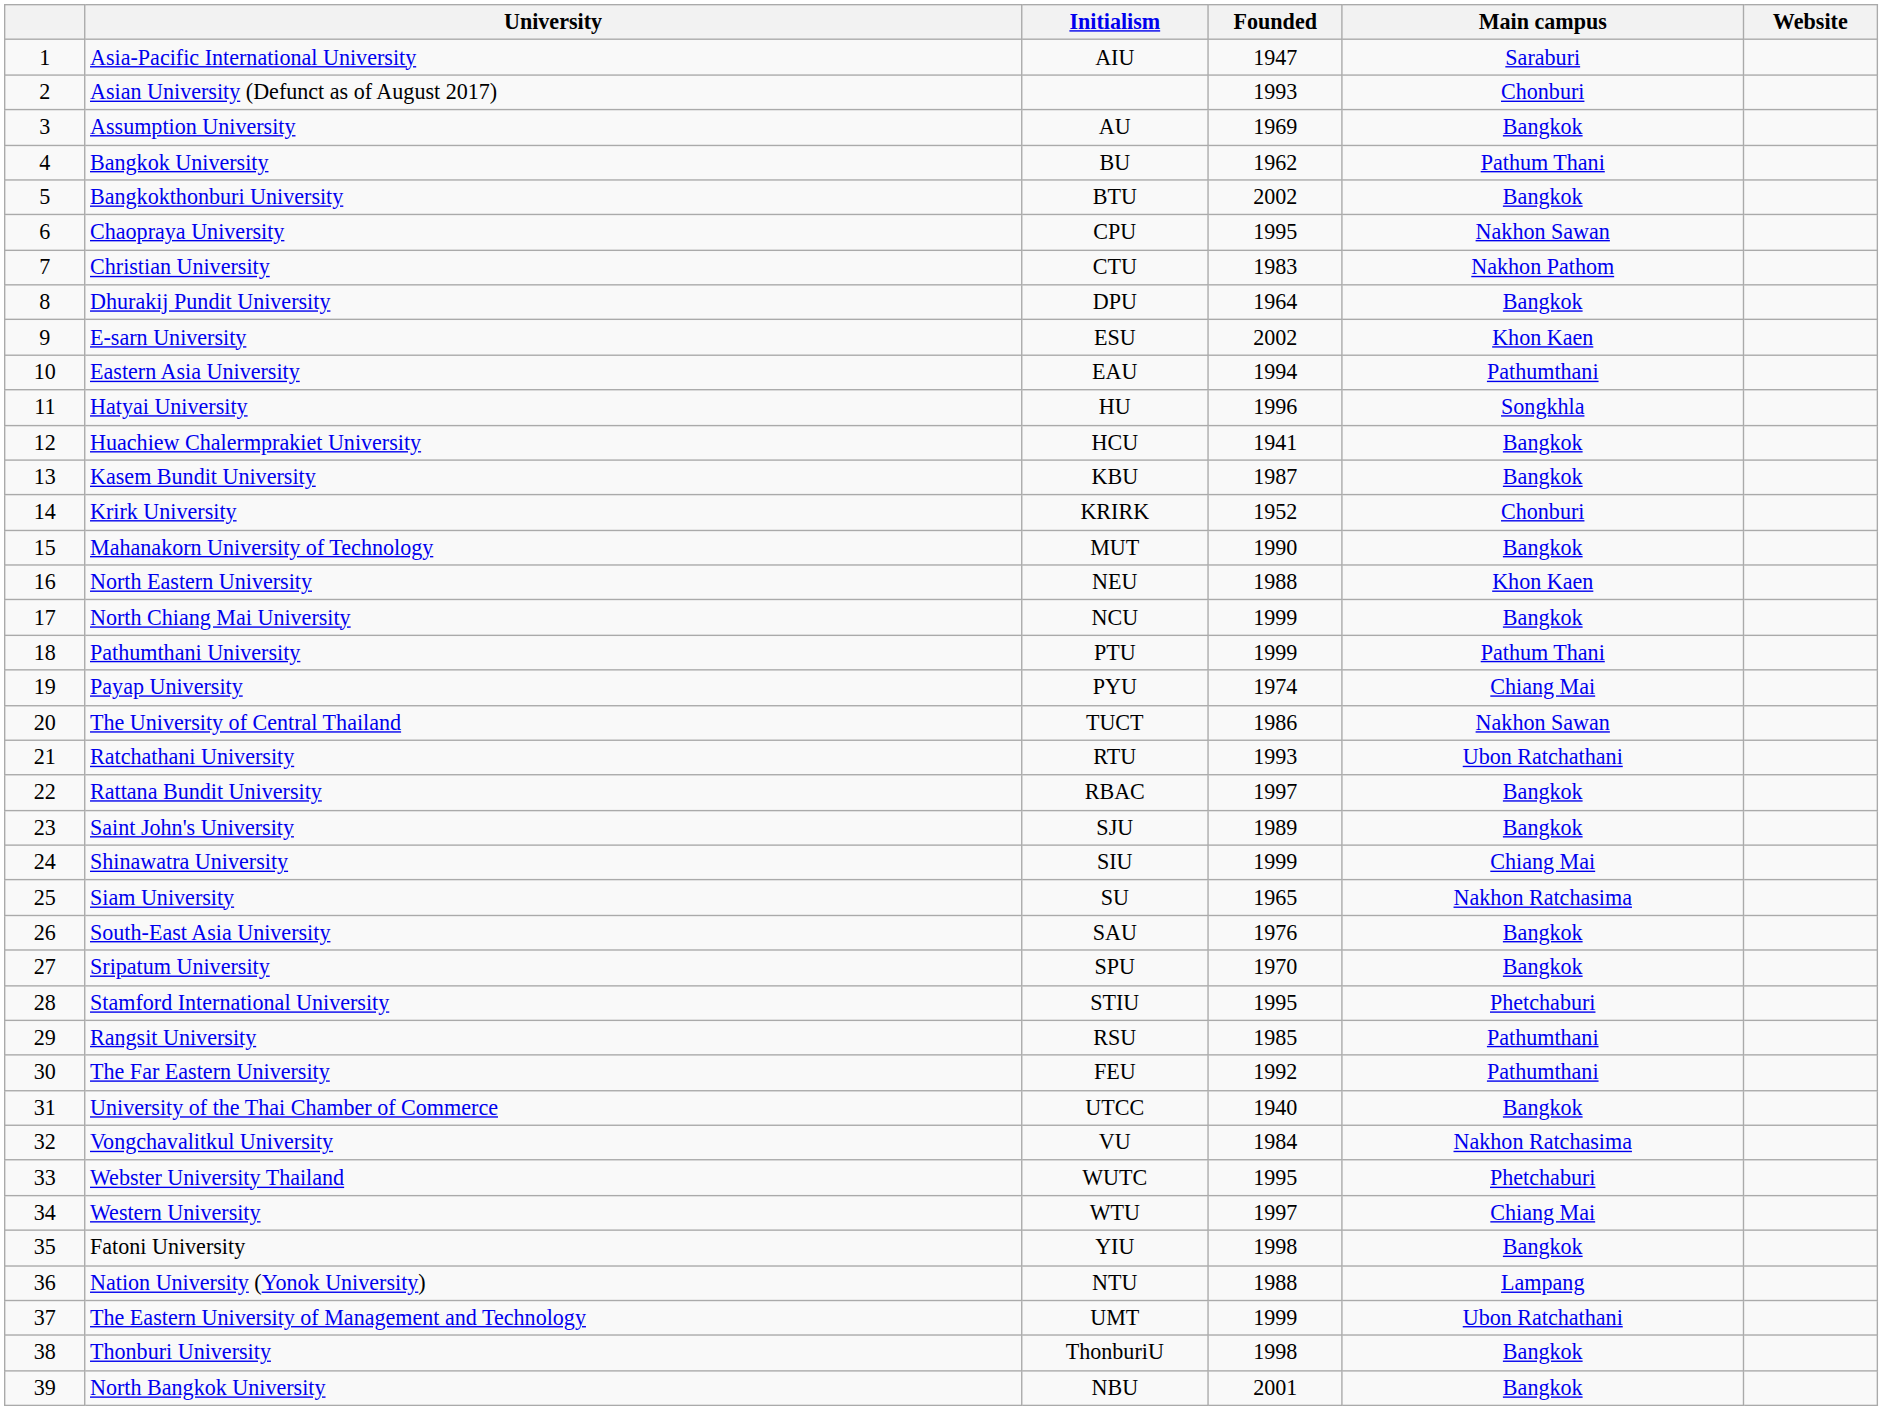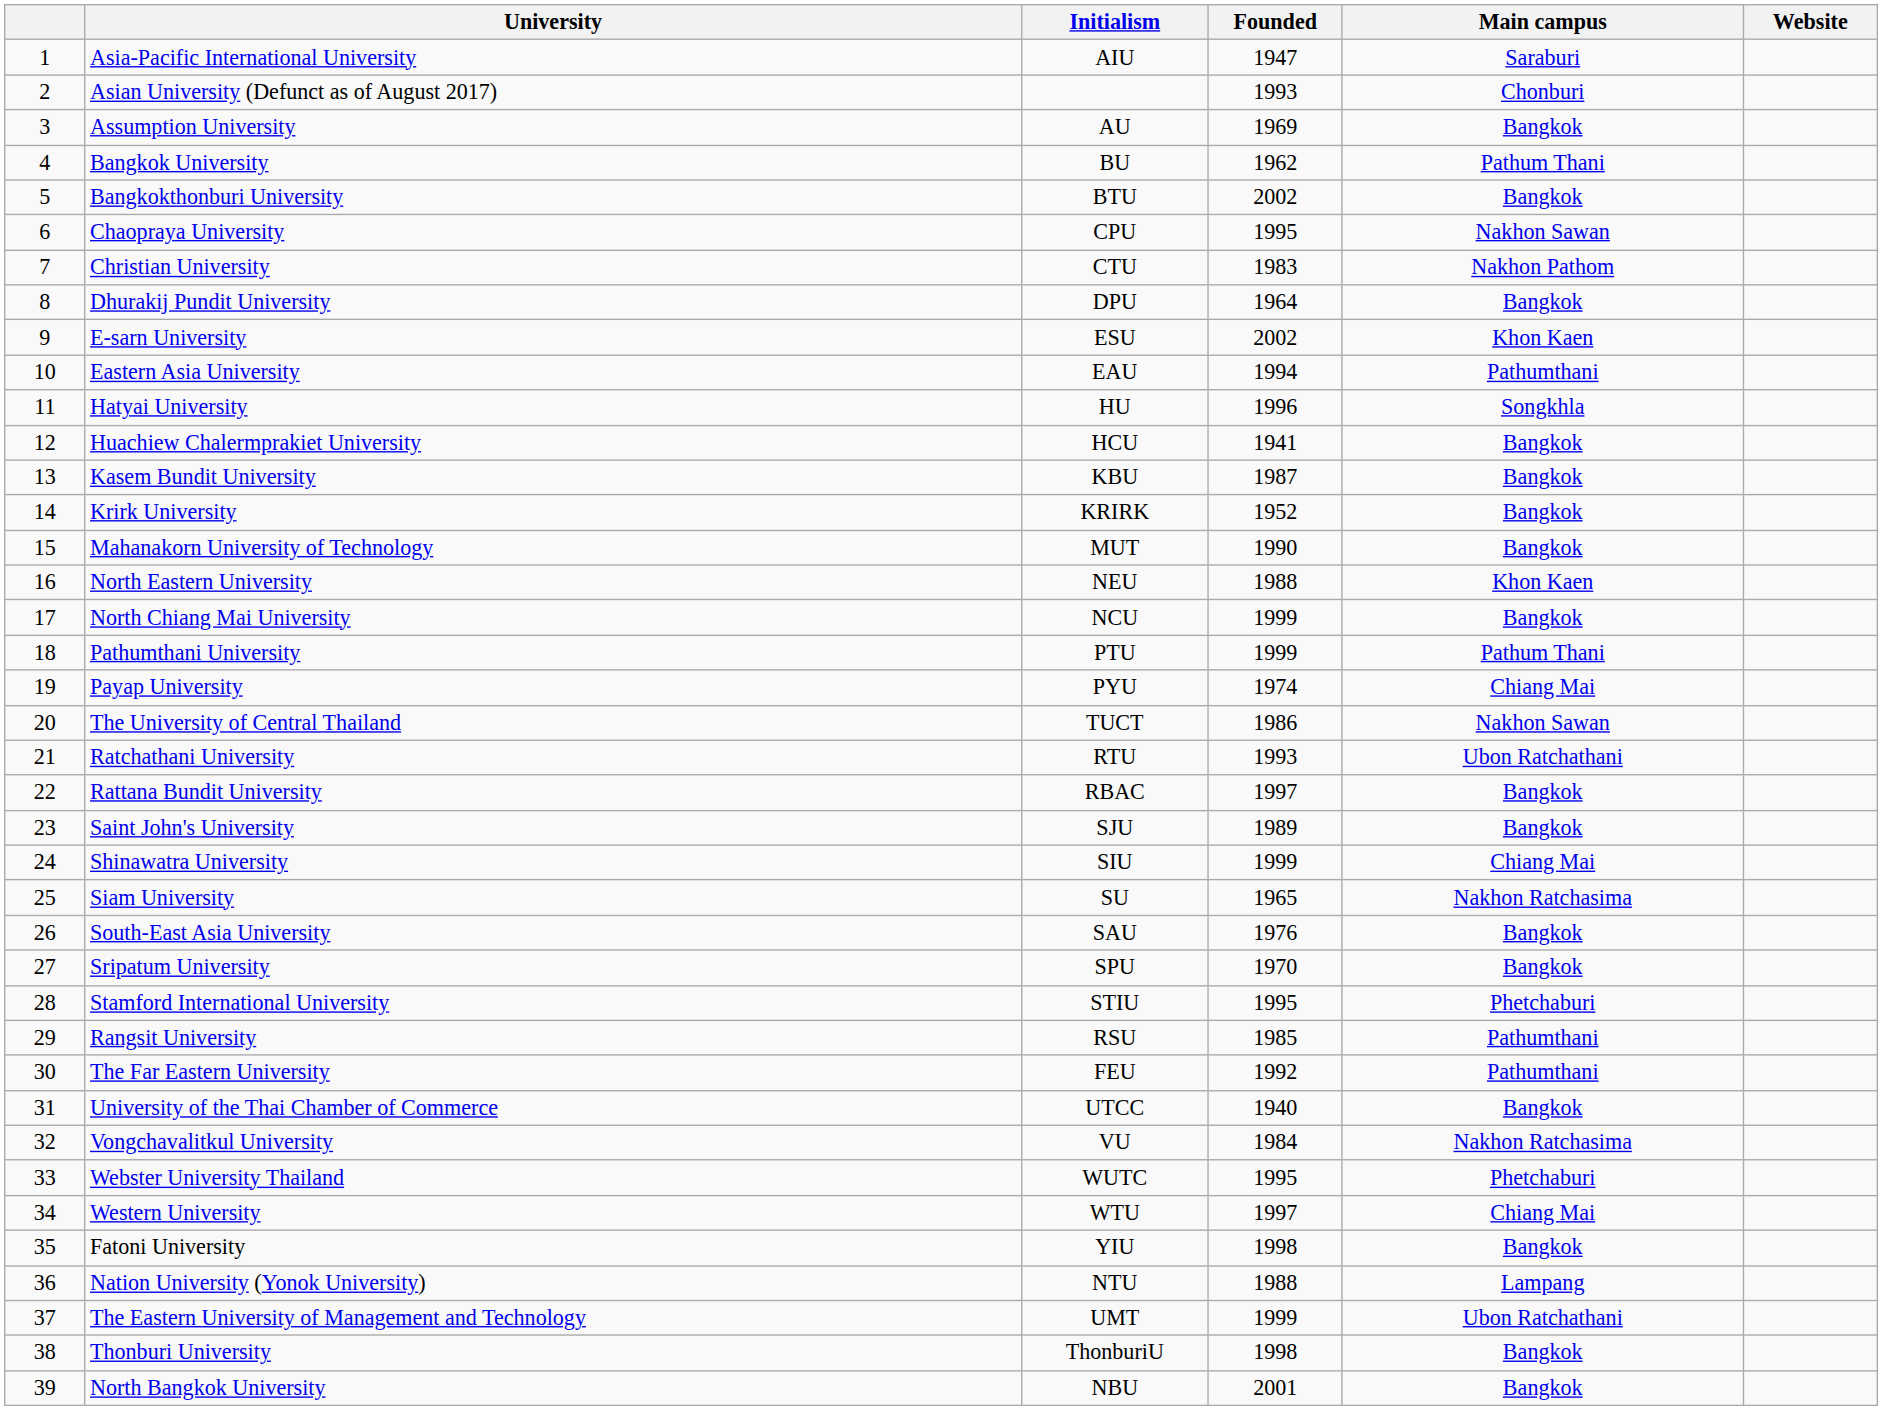Krirk University | Main campus: Chonburi -> Bangkok
